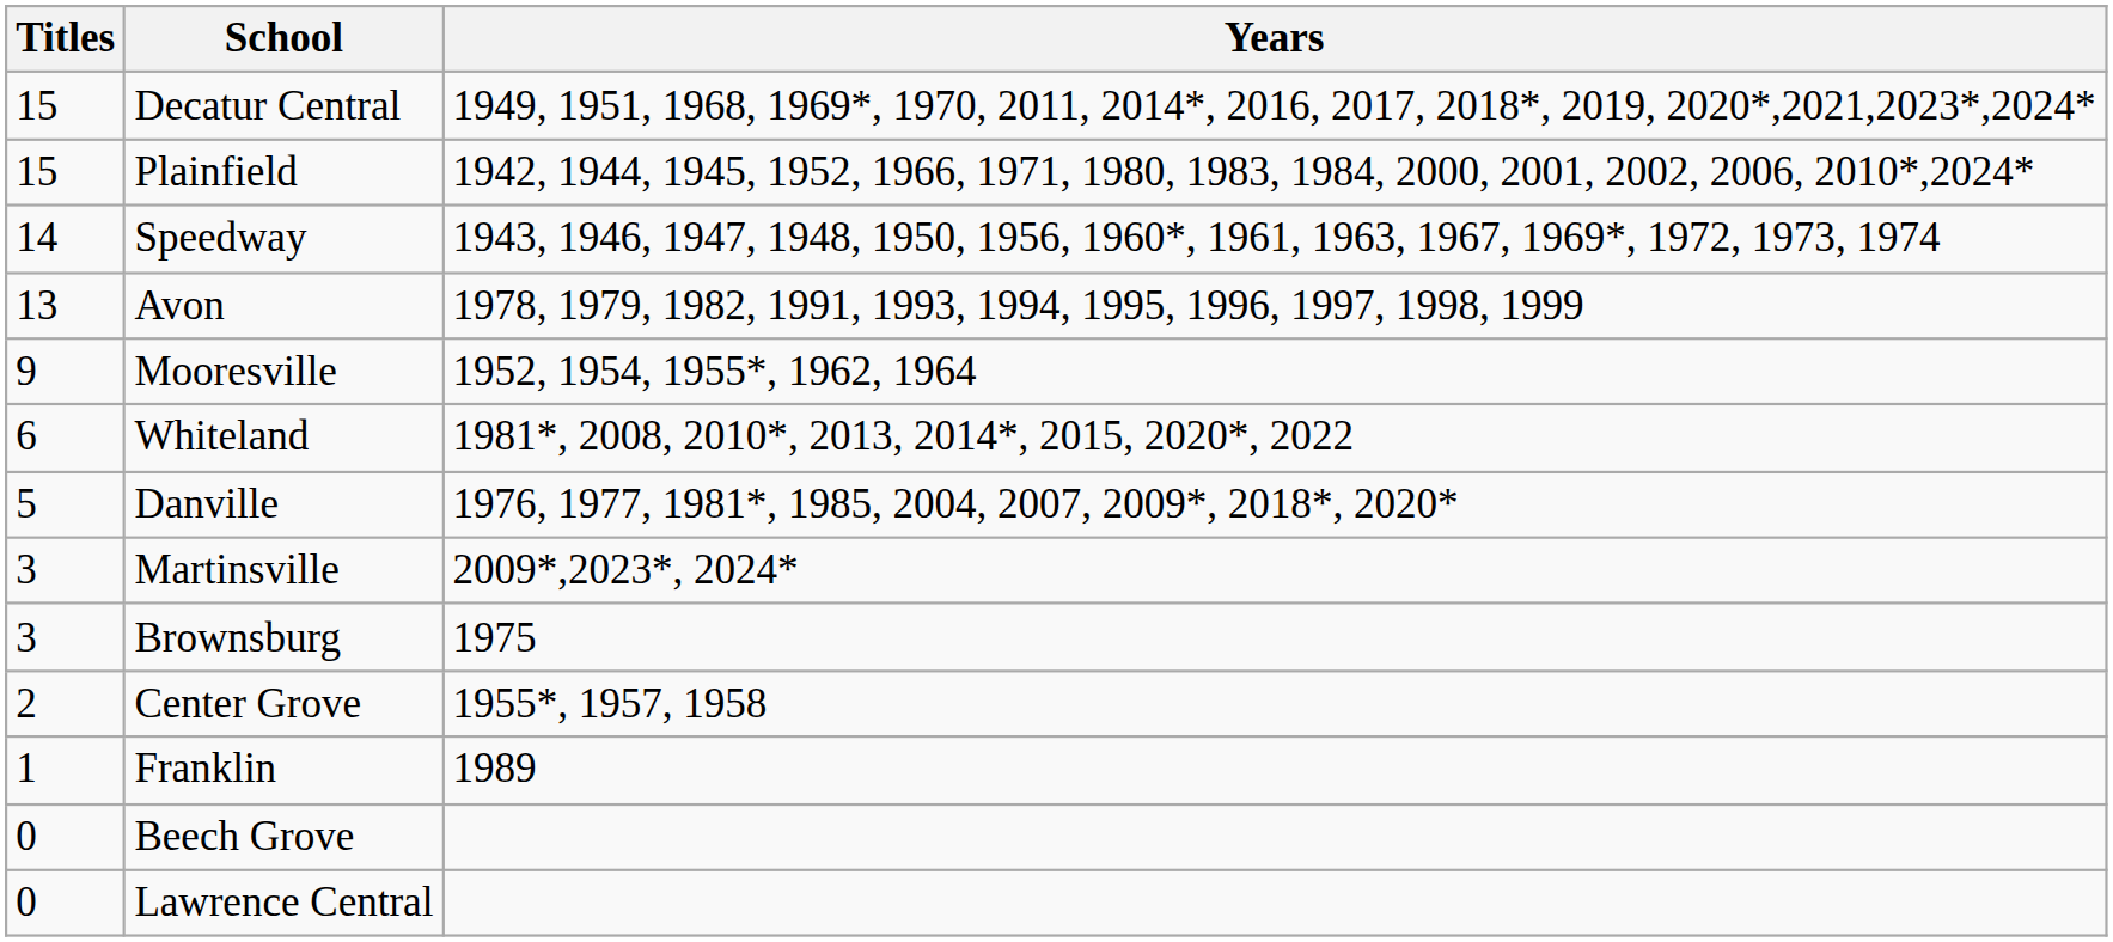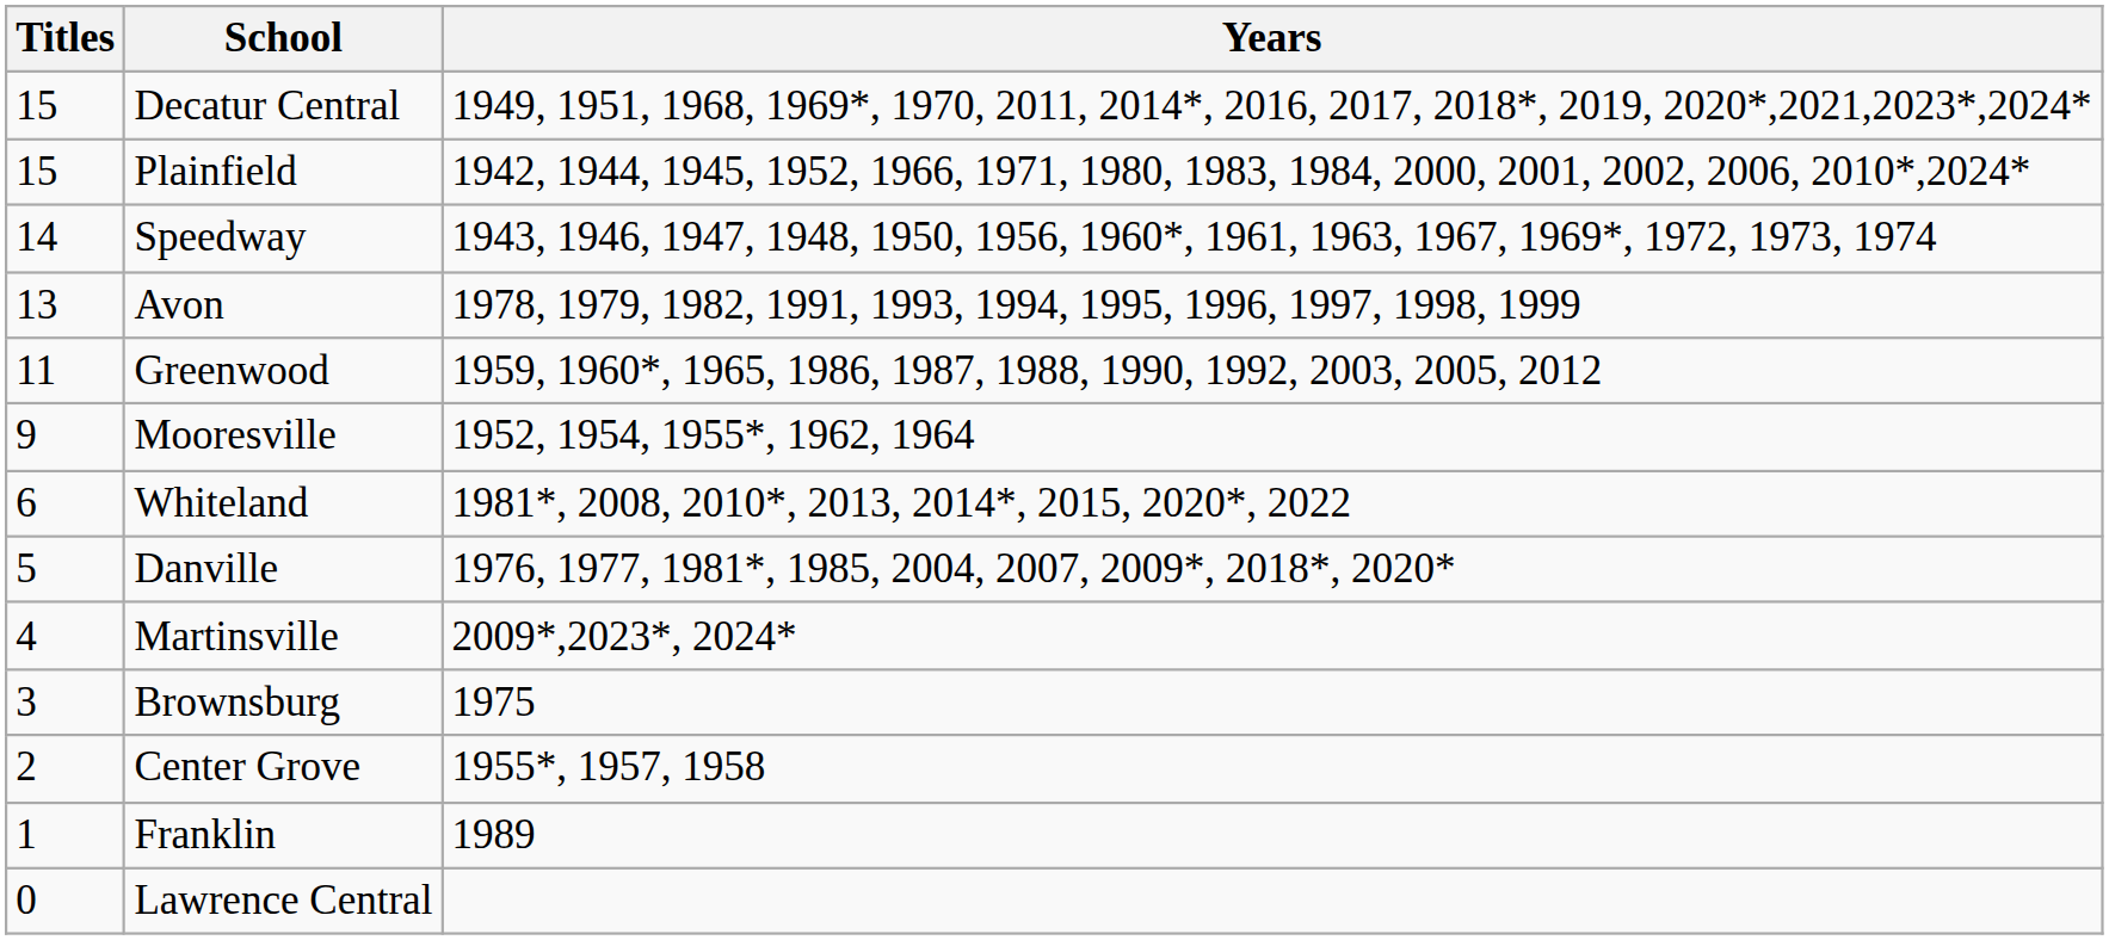+ row: 11 | Greenwood | 1959, 1960*, 1965, 1986, 1987, 1988, 1990, 1992, 2003, 2005, 2012
Martinsville | Titles: 3 -> 4
- row: 0 | Beech Grove
